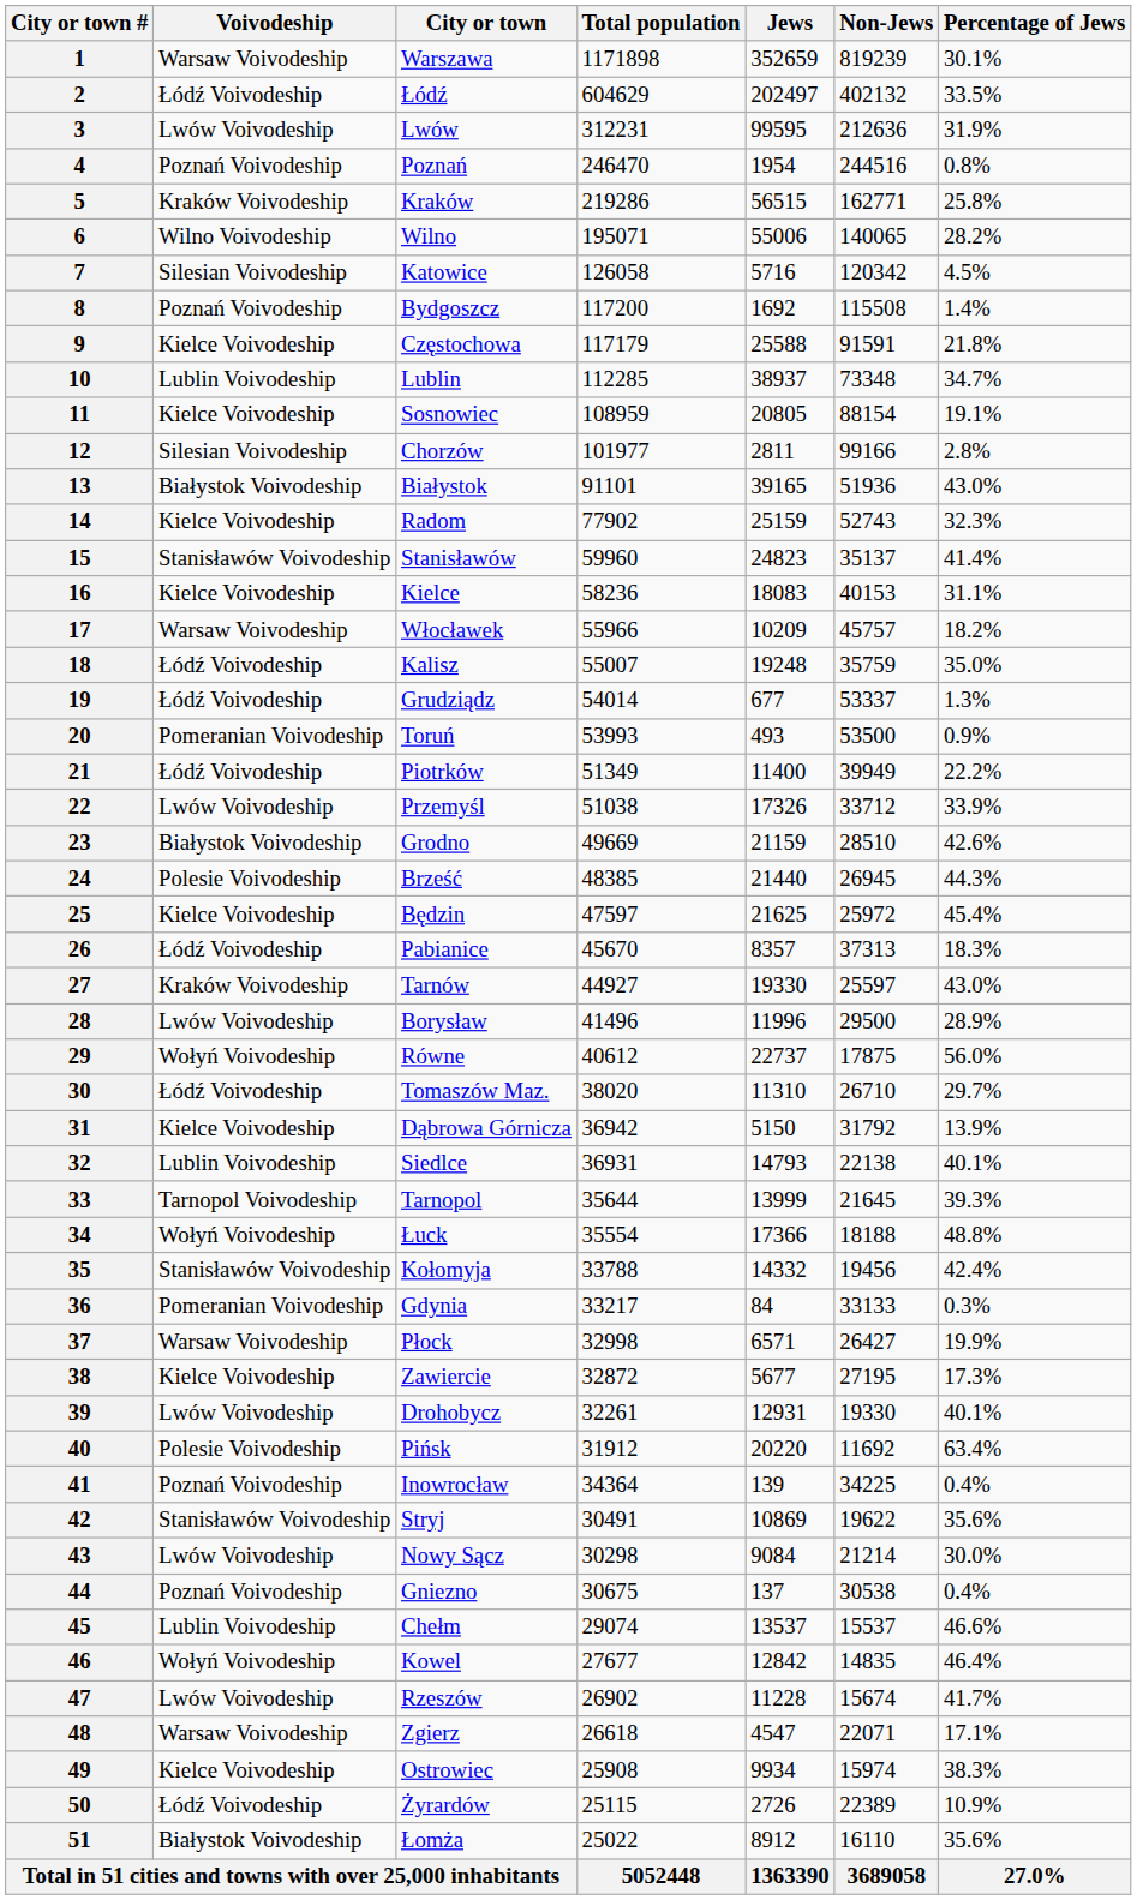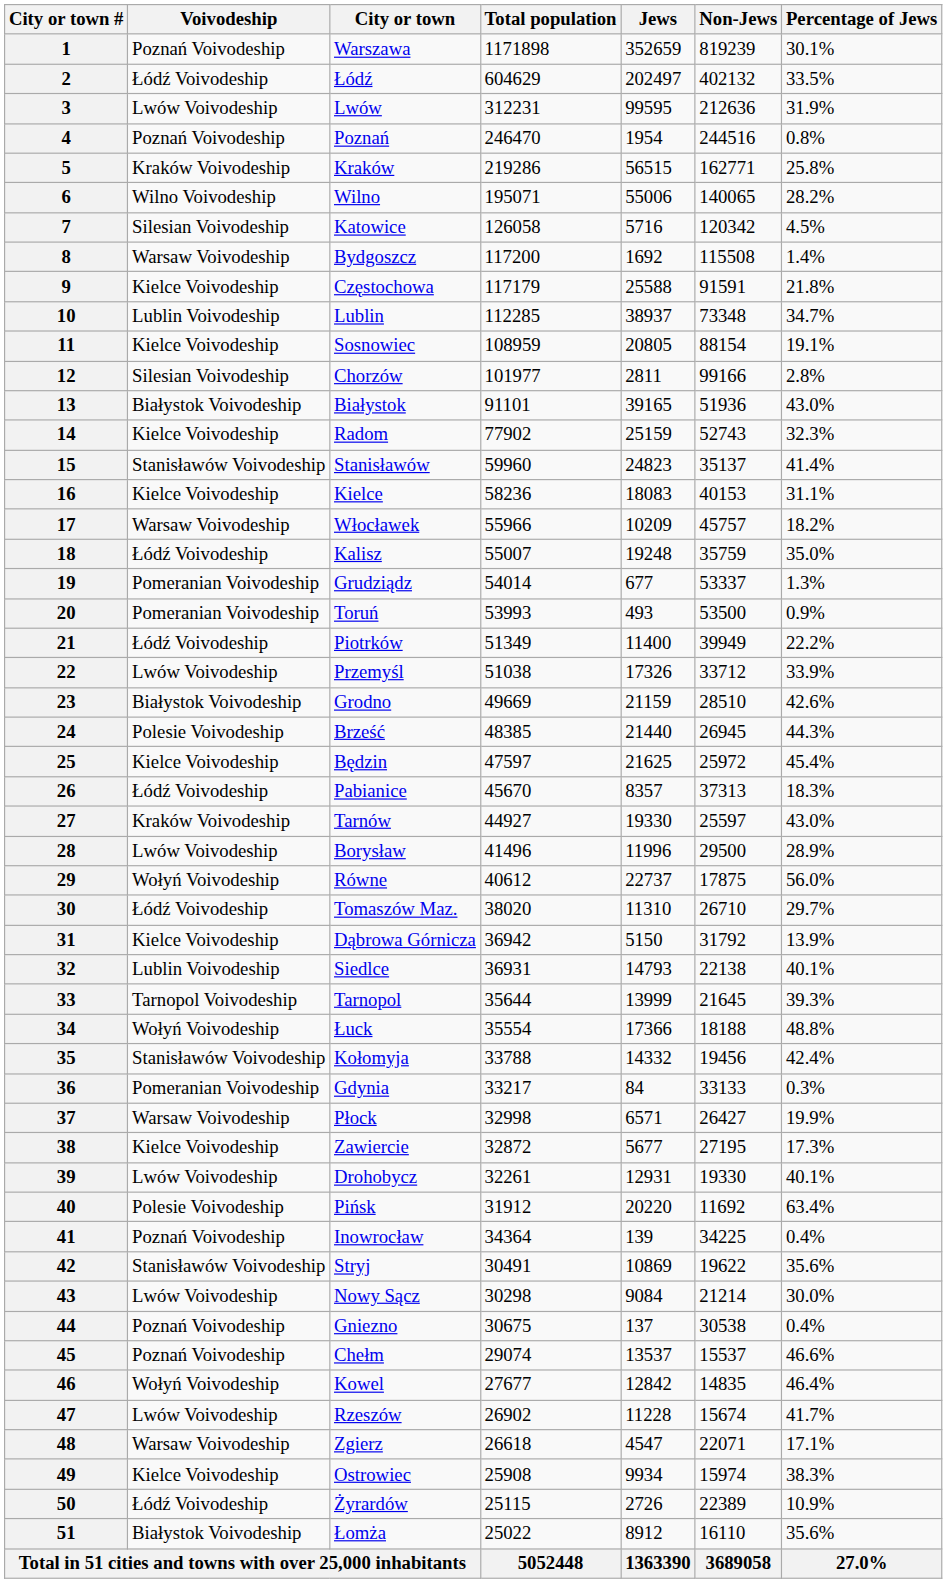1 | Voivodeship: Warsaw Voivodeship -> Poznań Voivodeship
8 | Voivodeship: Poznań Voivodeship -> Warsaw Voivodeship
19 | Voivodeship: Łódź Voivodeship -> Pomeranian Voivodeship
45 | Voivodeship: Lublin Voivodeship -> Poznań Voivodeship
